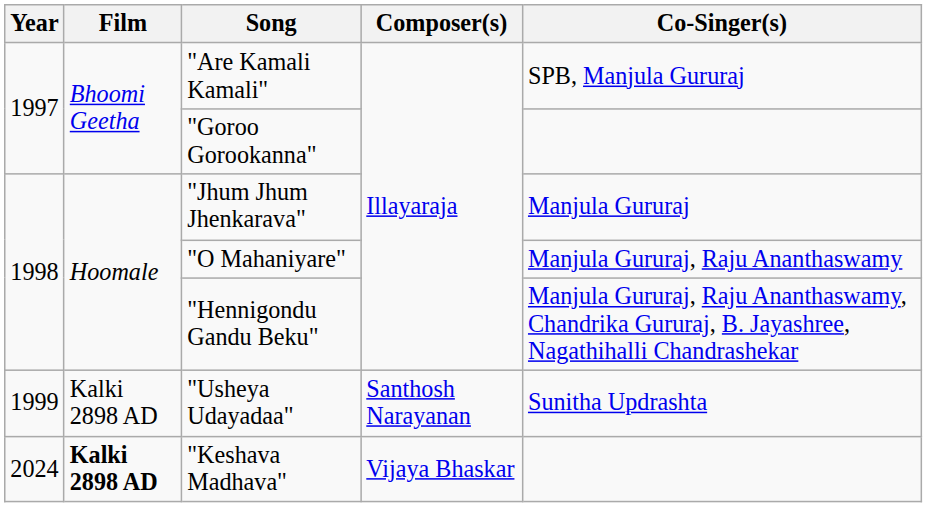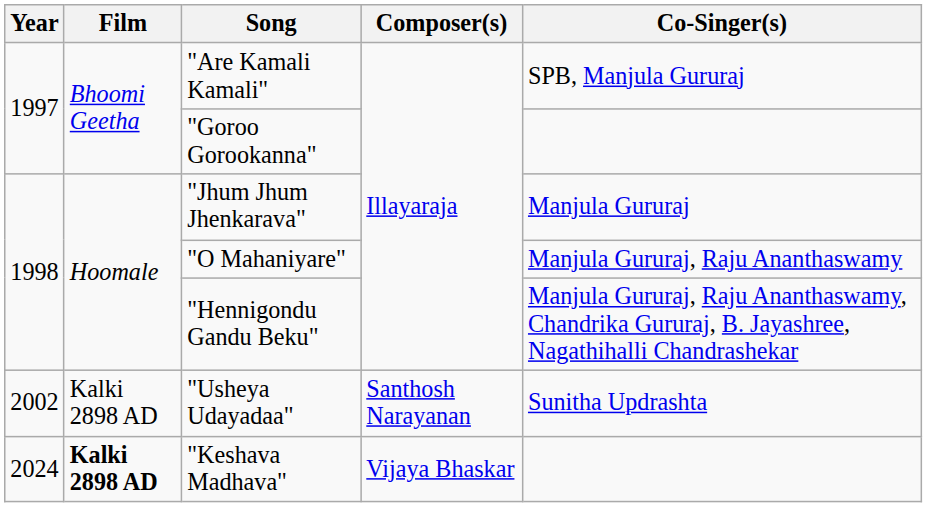"Usheya Udayadaa" | Year: 1999 -> 2002
